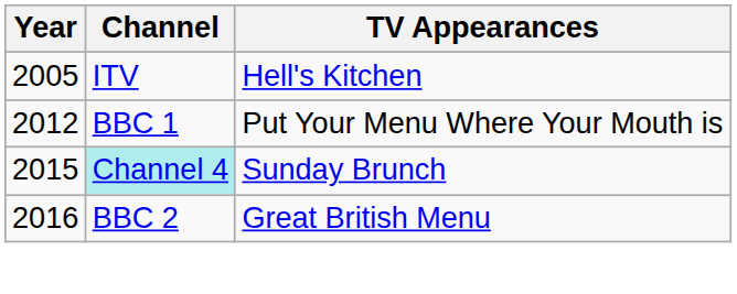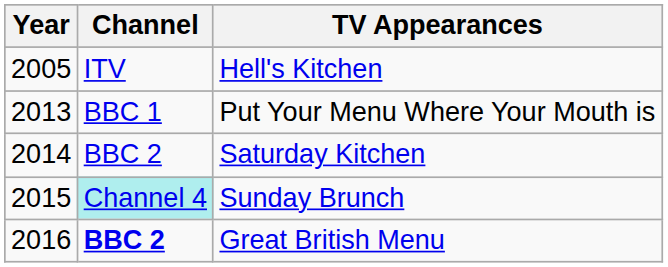Put Your Menu Where Your Mouth is | Year: 2012 -> 2013
+ row: 2014 | BBC 2 | Saturday Kitchen
Great British Menu | Channel: normal -> bold
